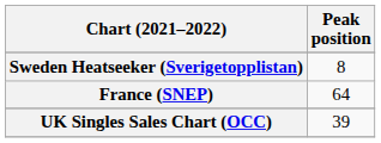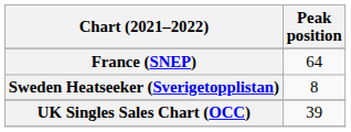rows swapped: France (SNEP) <-> Sweden Heatseeker (Sverigetopplistan)
